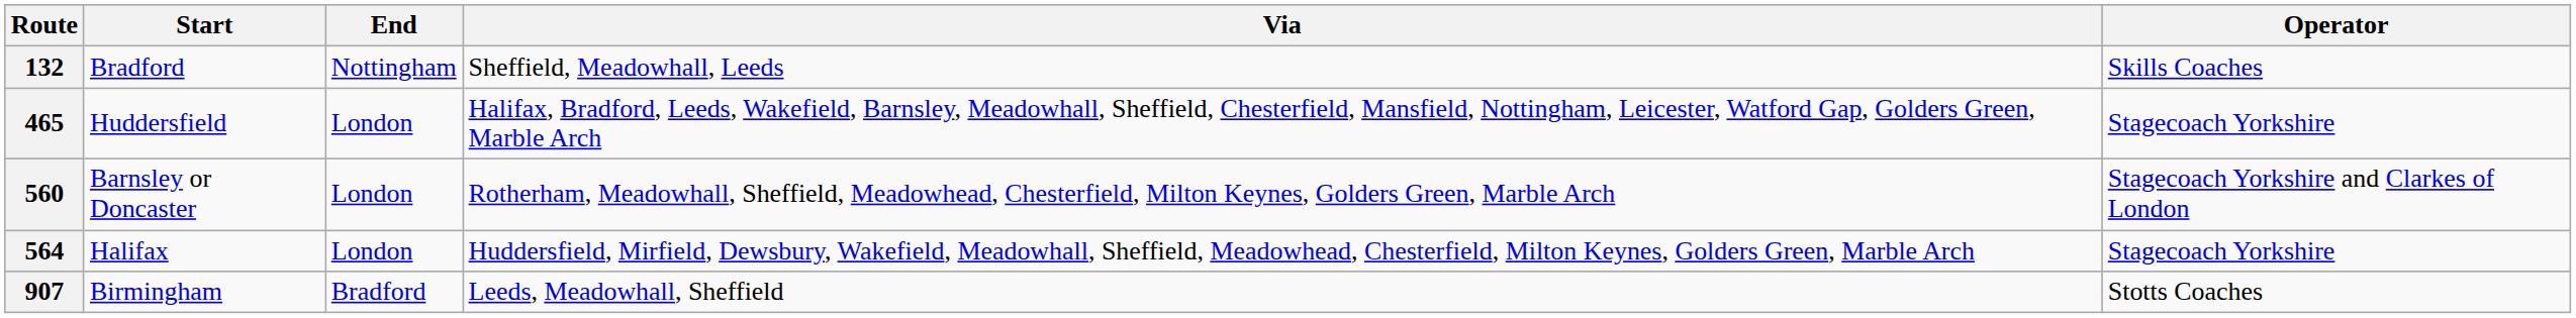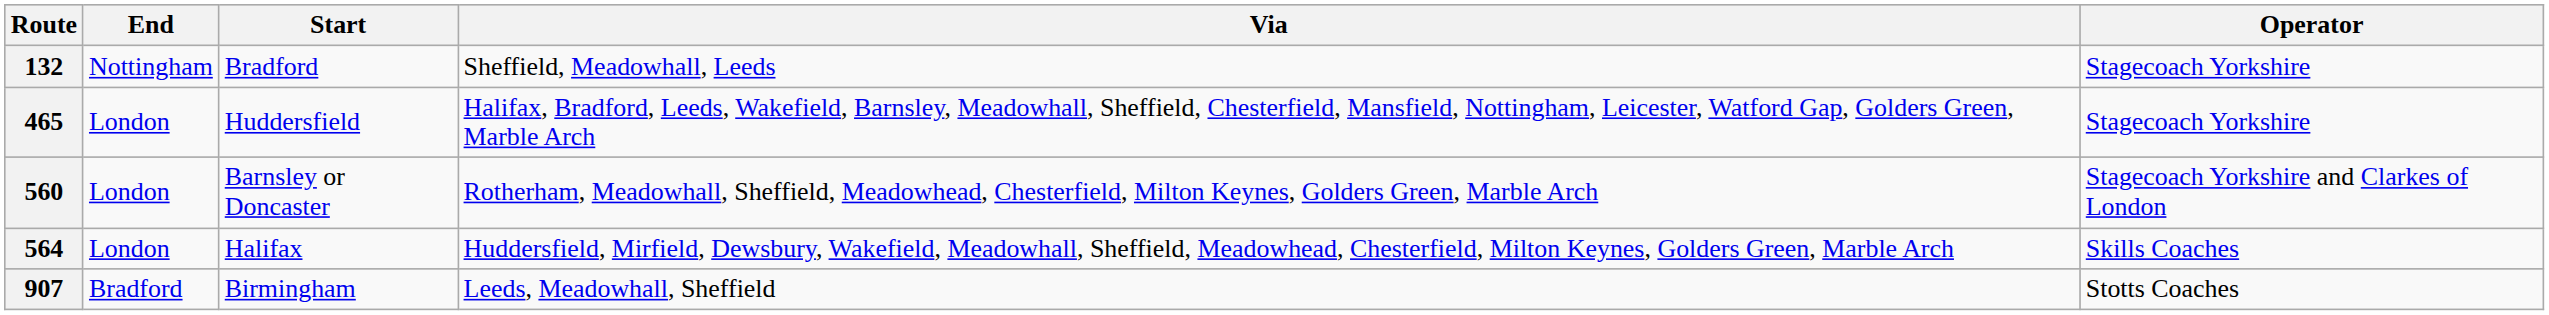columns swapped: Start <-> End
132 | Operator: Skills Coaches -> Stagecoach Yorkshire
564 | Operator: Stagecoach Yorkshire -> Skills Coaches
